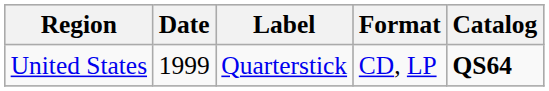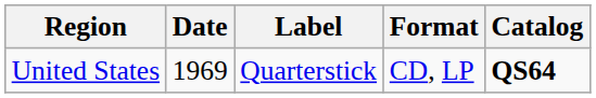United States | Date: 1999 -> 1969
